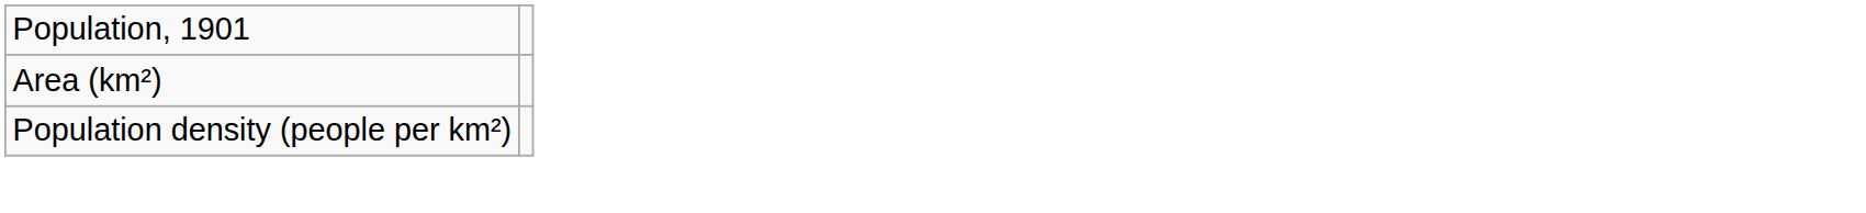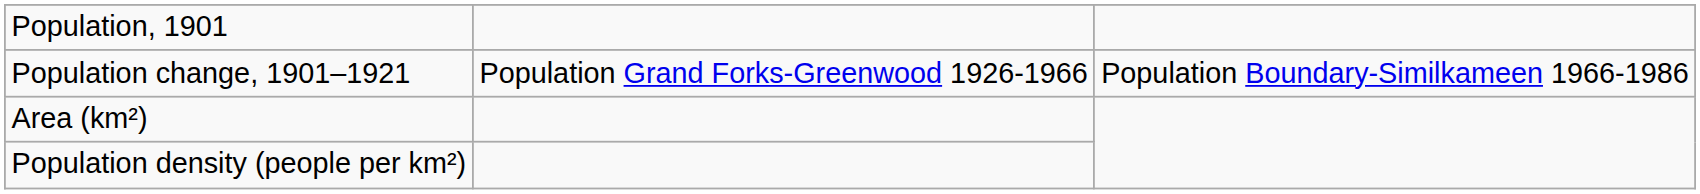+ row: Population change, 1901–1921 | Population Grand Forks-Greenwood 1926-1966 | Population Boundary-Similkameen 1966-1986
